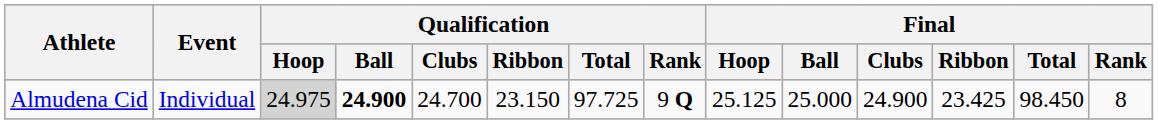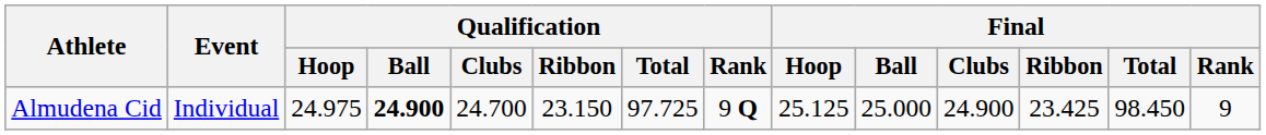Almudena Cid | Qualification / Hoop: lightgrey background -> no background
Almudena Cid | Final / Rank: 8 -> 9
